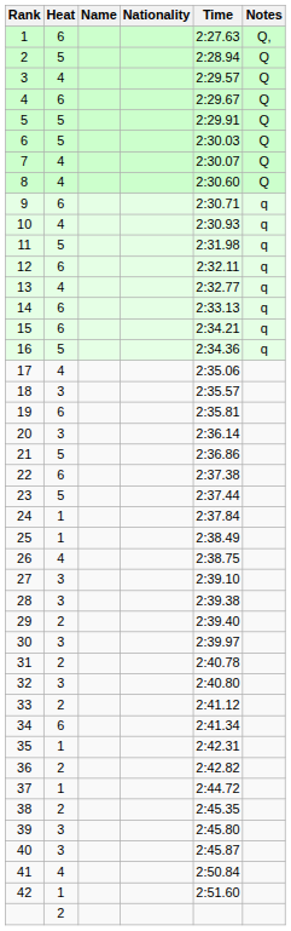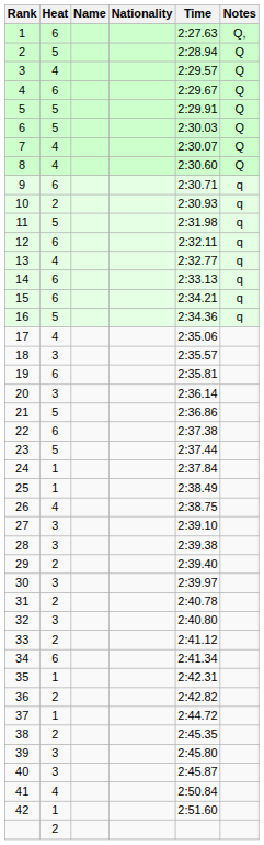10 | Heat: 4 -> 2
